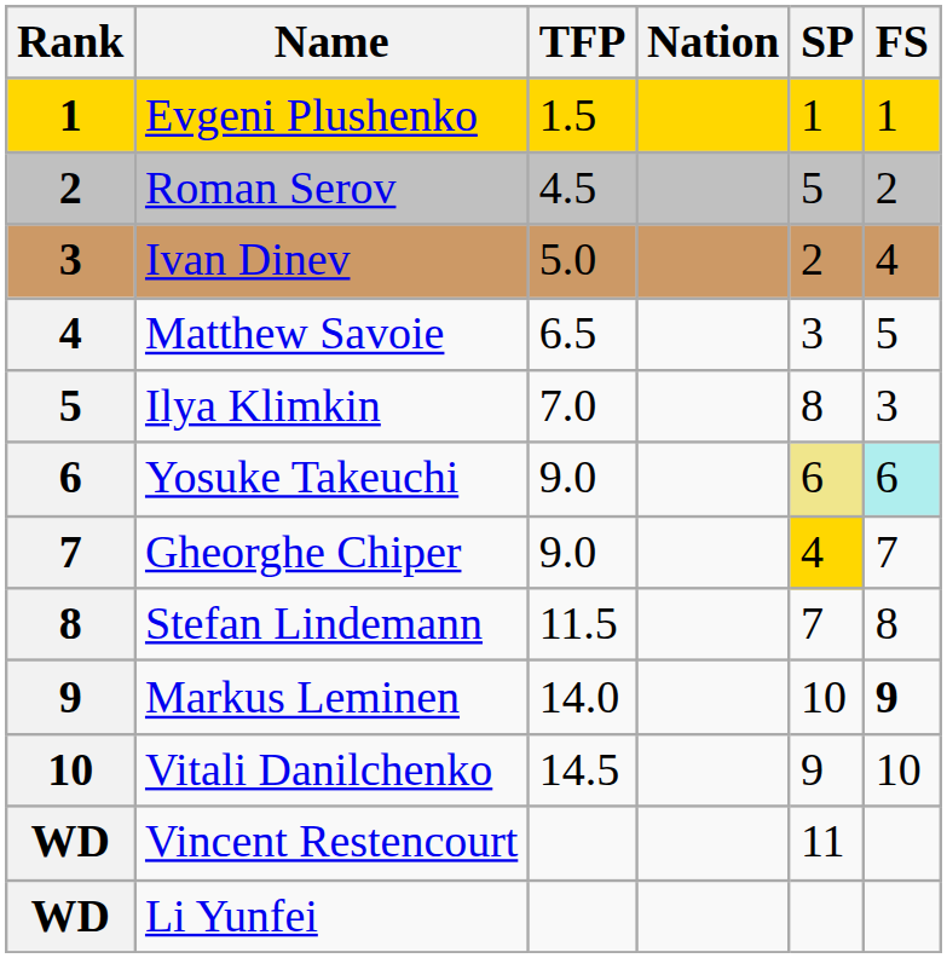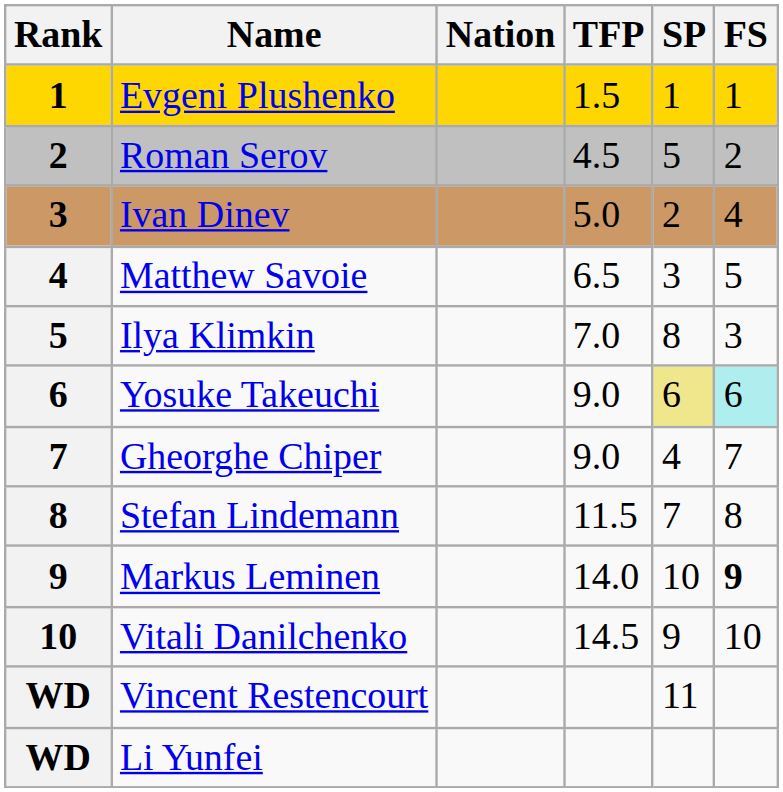columns swapped: Nation <-> TFP
Gheorghe Chiper | SP: gold background -> no background
